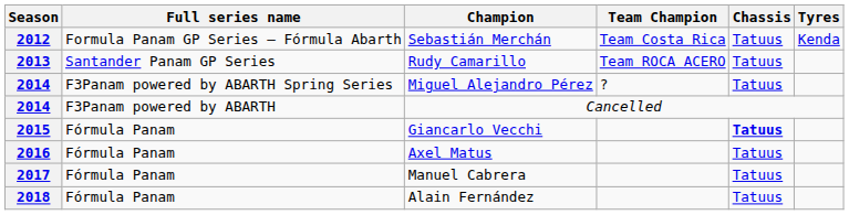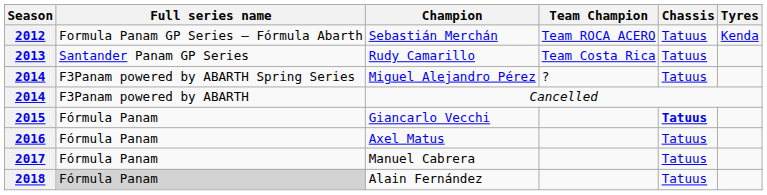Sebastián Merchán | Team Champion: Team Costa Rica -> Team ROCA ACERO
Rudy Camarillo | Team Champion: Team ROCA ACERO -> Team Costa Rica
Alain Fernández | Full series name: no background -> lightgrey background
